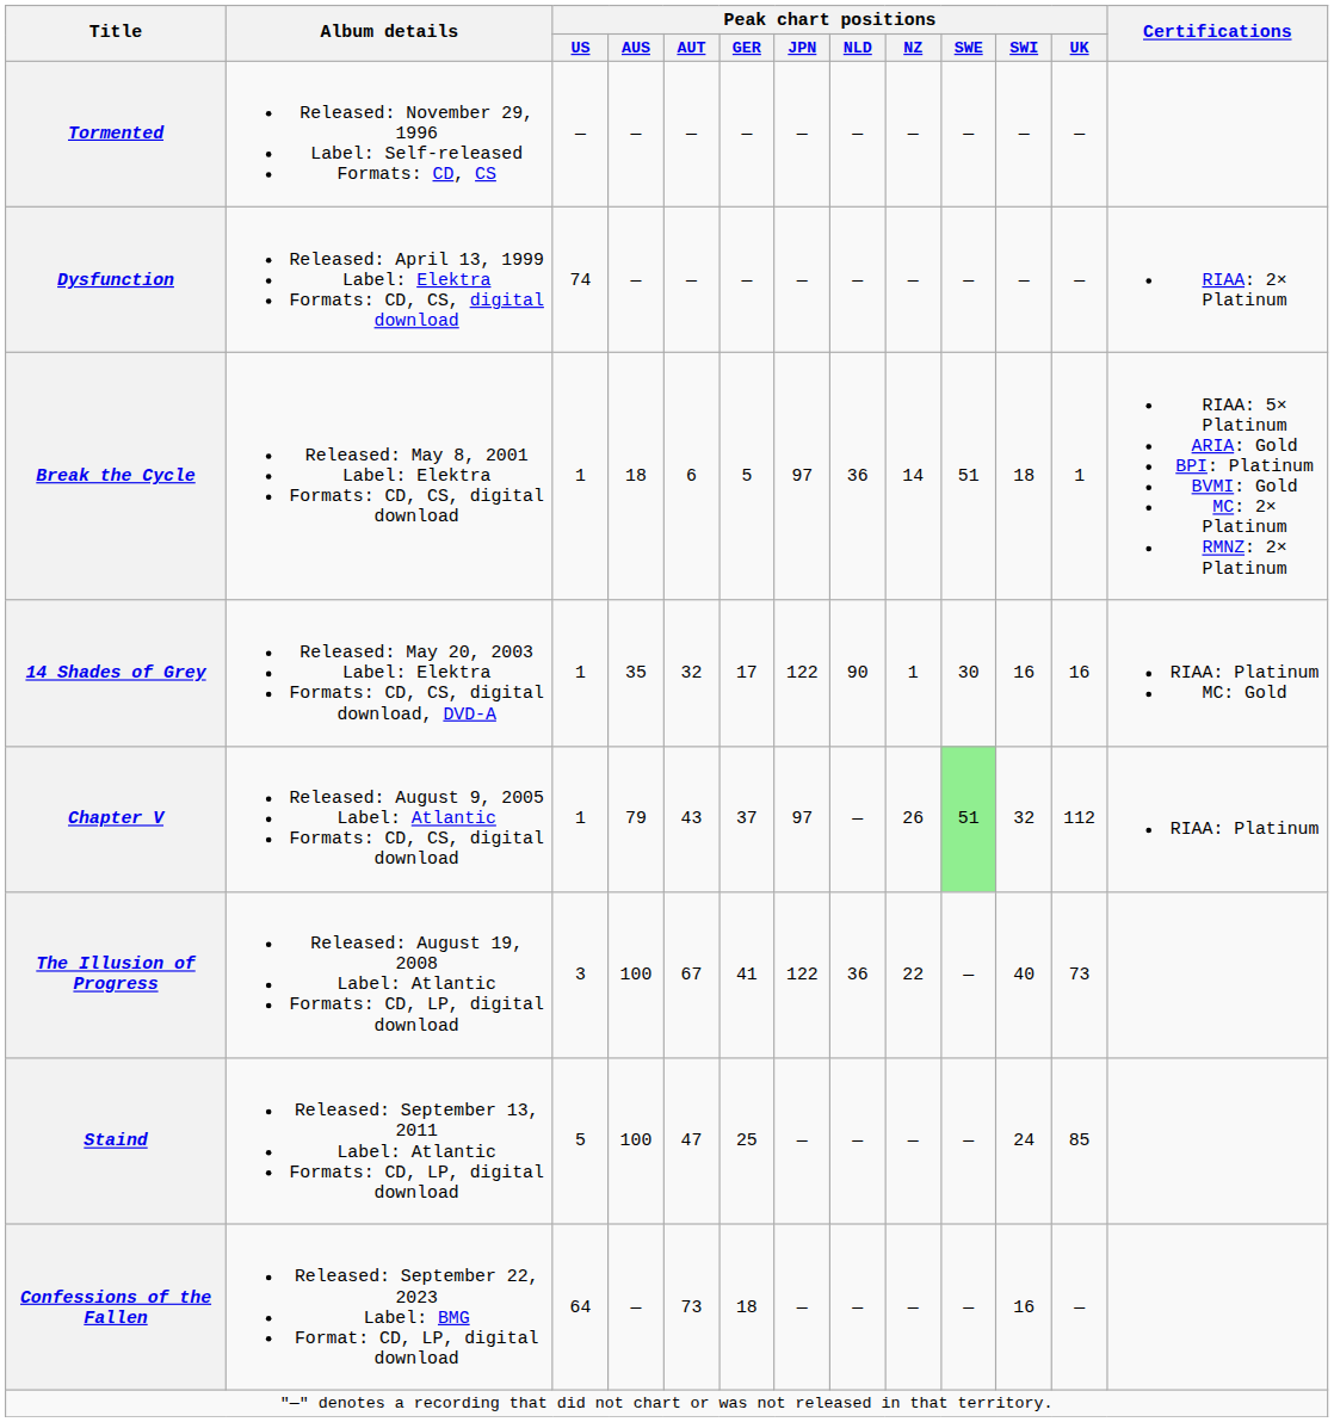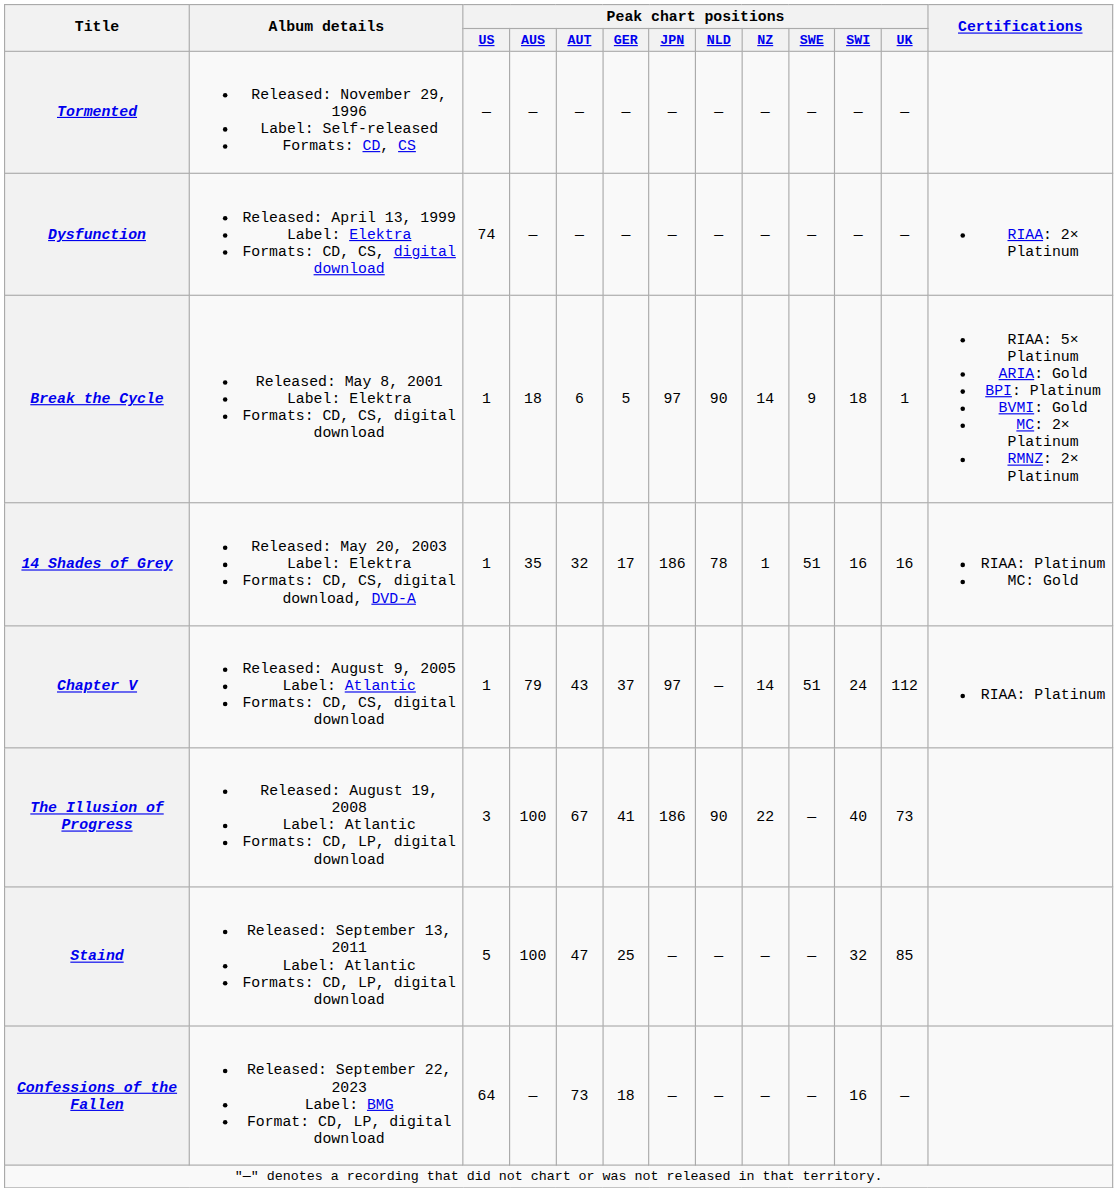Break the Cycle | Peak chart positions / NLD: 36 -> 90
Break the Cycle | Peak chart positions / SWE: 51 -> 9
14 Shades of Grey | Peak chart positions / JPN: 122 -> 186
14 Shades of Grey | Peak chart positions / NLD: 90 -> 78
14 Shades of Grey | Peak chart positions / SWE: 30 -> 51
Chapter V | Peak chart positions / NZ: 26 -> 14
Chapter V | Peak chart positions / SWE: lightgreen background -> no background
Chapter V | Peak chart positions / SWI: 32 -> 24
The Illusion of Progress | Peak chart positions / JPN: 122 -> 186
The Illusion of Progress | Peak chart positions / NLD: 36 -> 90
Staind | Peak chart positions / SWI: 24 -> 32
